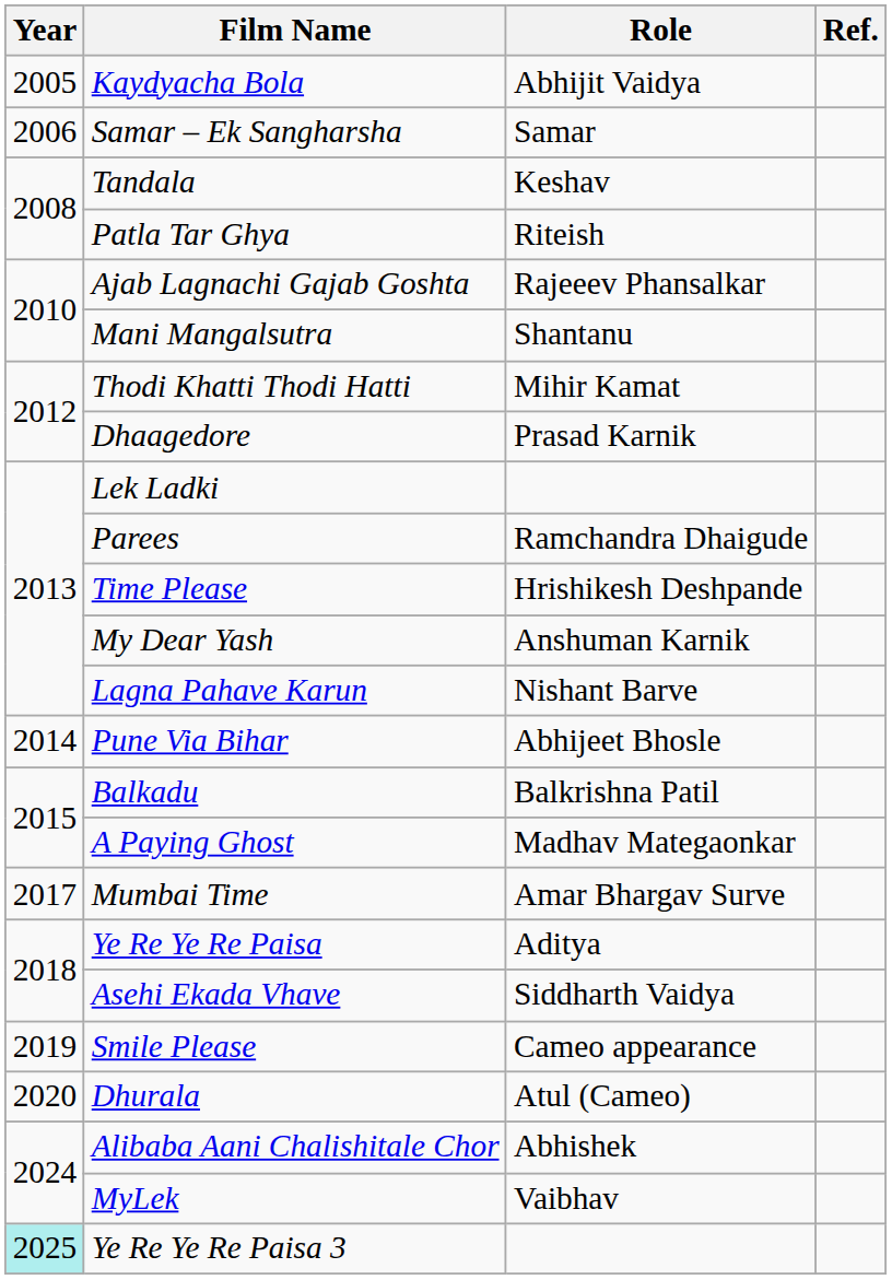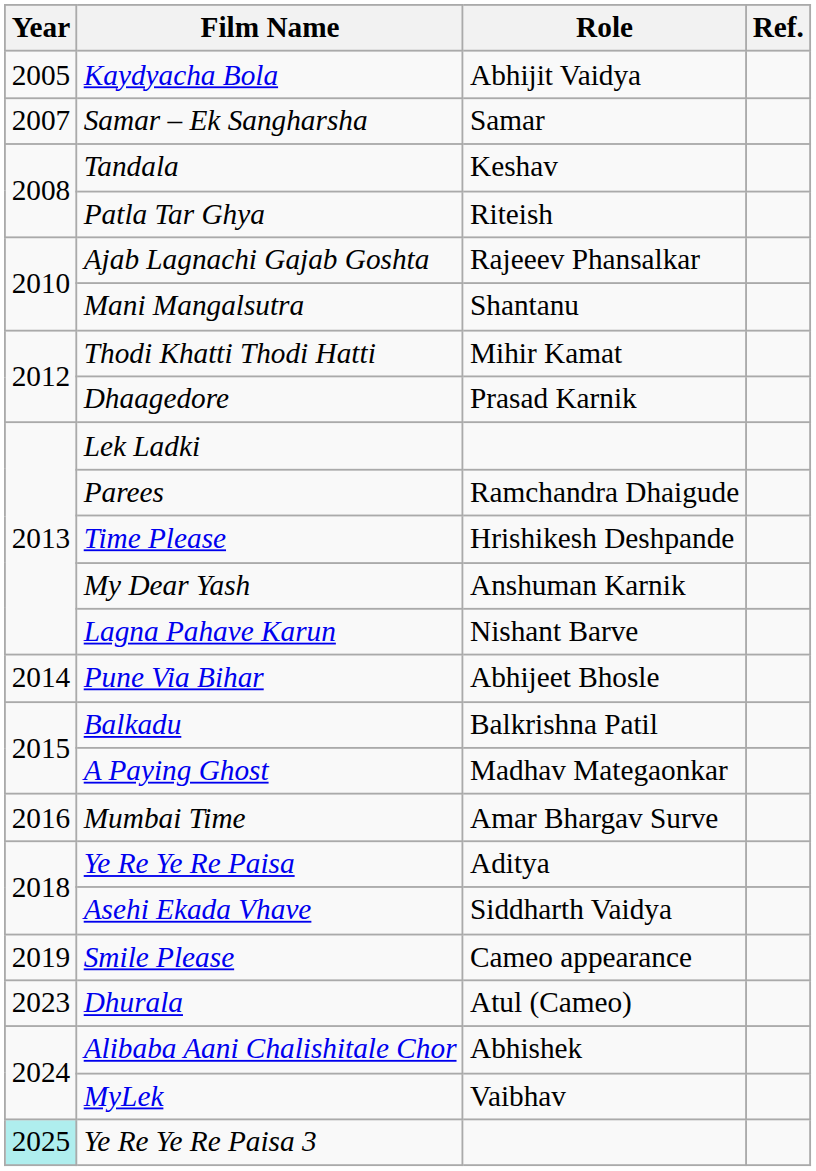Samar – Ek Sangharsha | Year: 2006 -> 2007
Mumbai Time | Year: 2017 -> 2016
Dhurala | Year: 2020 -> 2023
